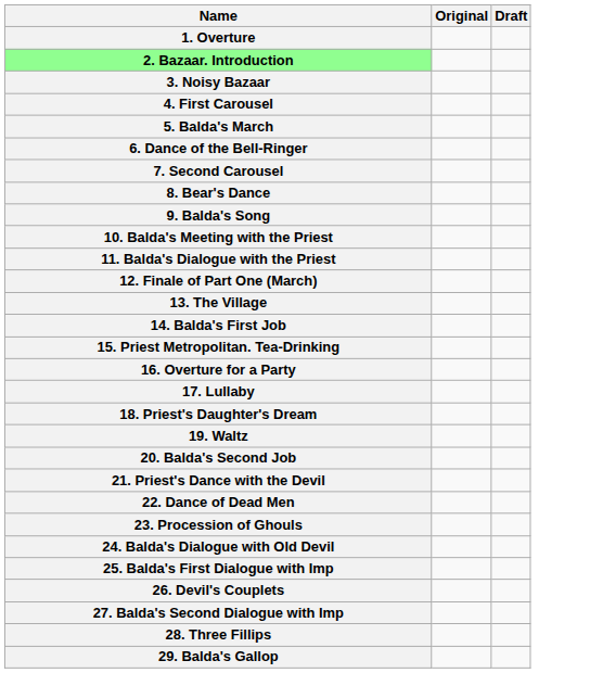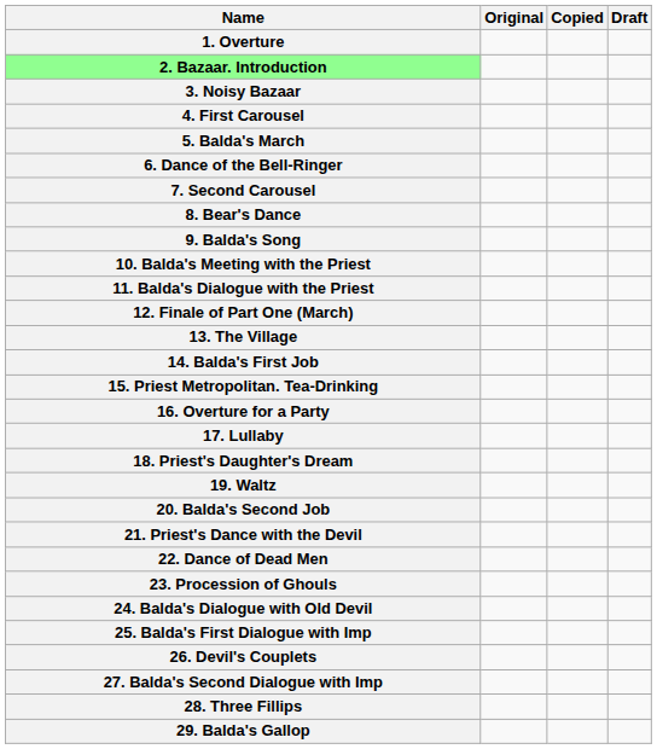+ column: Copied
